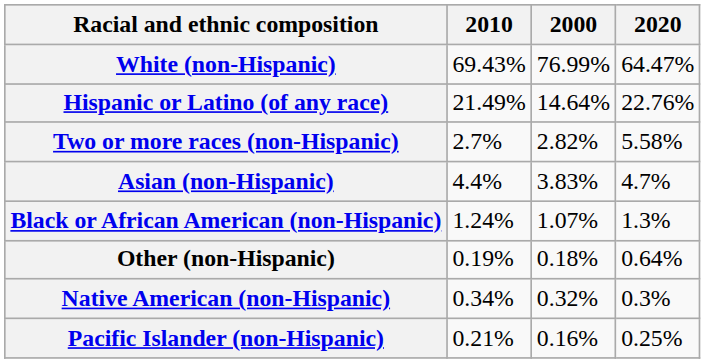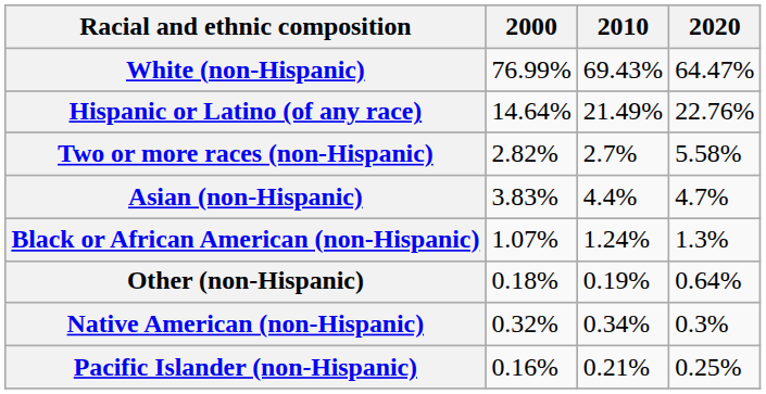columns swapped: 2000 <-> 2010
